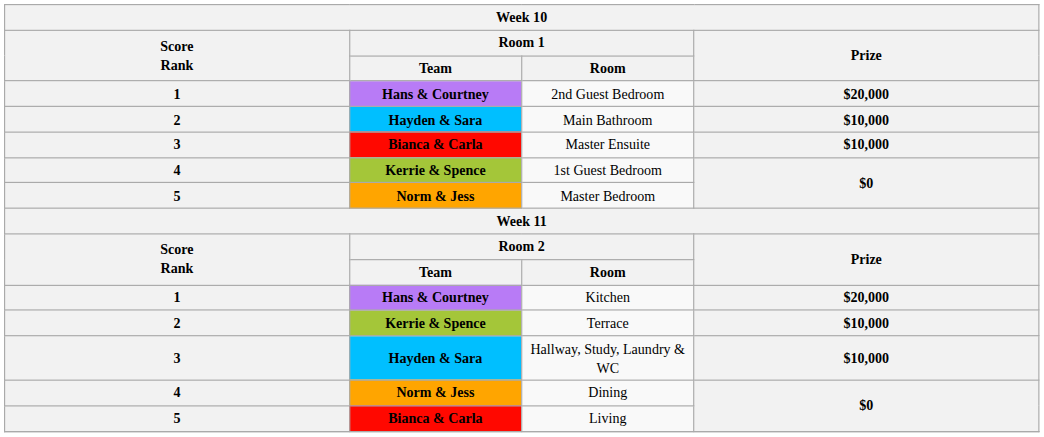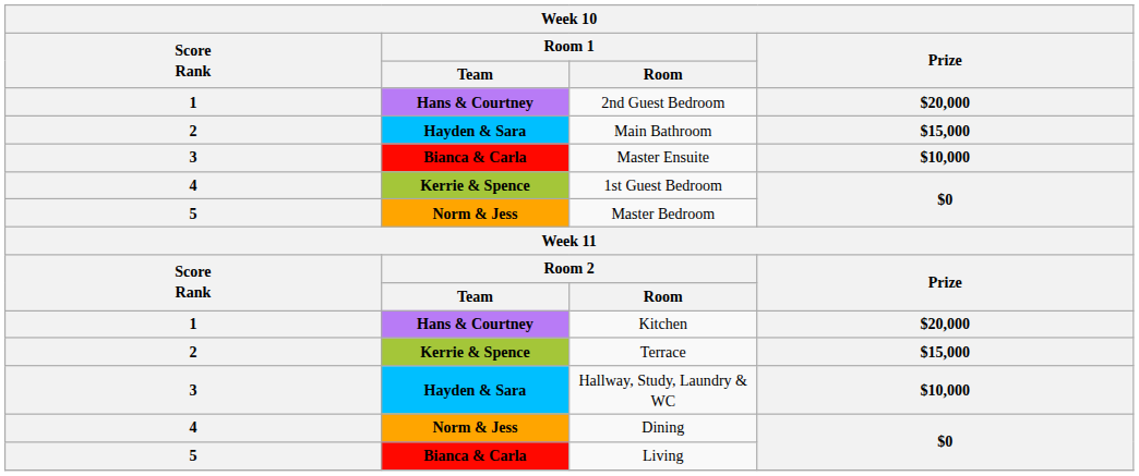Main Bathroom | Prize: $10,000 -> $15,000
Terrace | Prize: $10,000 -> $15,000
